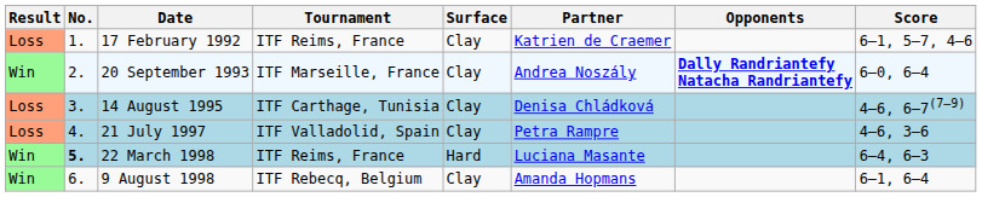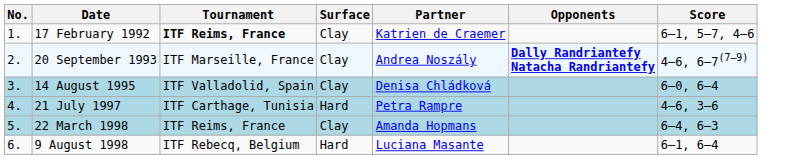- column: Result | Loss | Win | Loss | Loss | Win | Win
17 February 1992 | Tournament: normal -> bold
20 September 1993 | Score: 6–0, 6–4 -> 4–6, 6–7(7–9)
14 August 1995 | Tournament: ITF Carthage, Tunisia -> ITF Valladolid, Spain
14 August 1995 | Score: 4–6, 6–7(7–9) -> 6–0, 6–4
21 July 1997 | Tournament: ITF Valladolid, Spain -> ITF Carthage, Tunisia
21 July 1997 | Surface: Clay -> Hard
22 March 1998 | No.: bold -> normal
22 March 1998 | Surface: Hard -> Clay
22 March 1998 | Partner: Luciana Masante -> Amanda Hopmans
9 August 1998 | Surface: Clay -> Hard
9 August 1998 | Partner: Amanda Hopmans -> Luciana Masante
